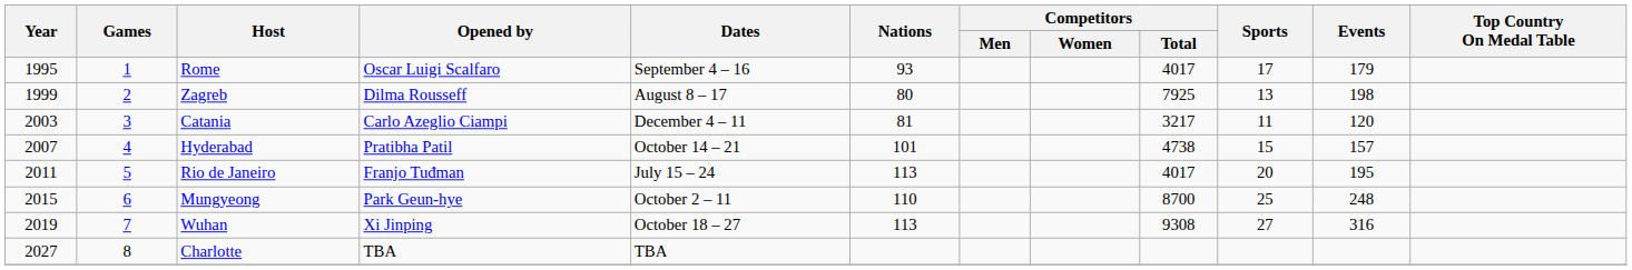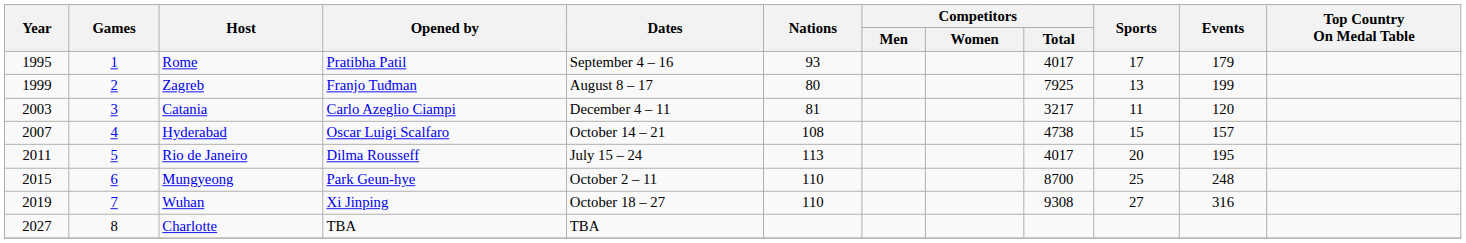Rome | Opened by: Oscar Luigi Scalfaro -> Pratibha Patil
Zagreb | Opened by: Dilma Rousseff -> Franjo Tuđman
Zagreb | Events: 198 -> 199
Hyderabad | Opened by: Pratibha Patil -> Oscar Luigi Scalfaro
Hyderabad | Nations: 101 -> 108
Rio de Janeiro | Opened by: Franjo Tuđman -> Dilma Rousseff
Wuhan | Nations: 113 -> 110
